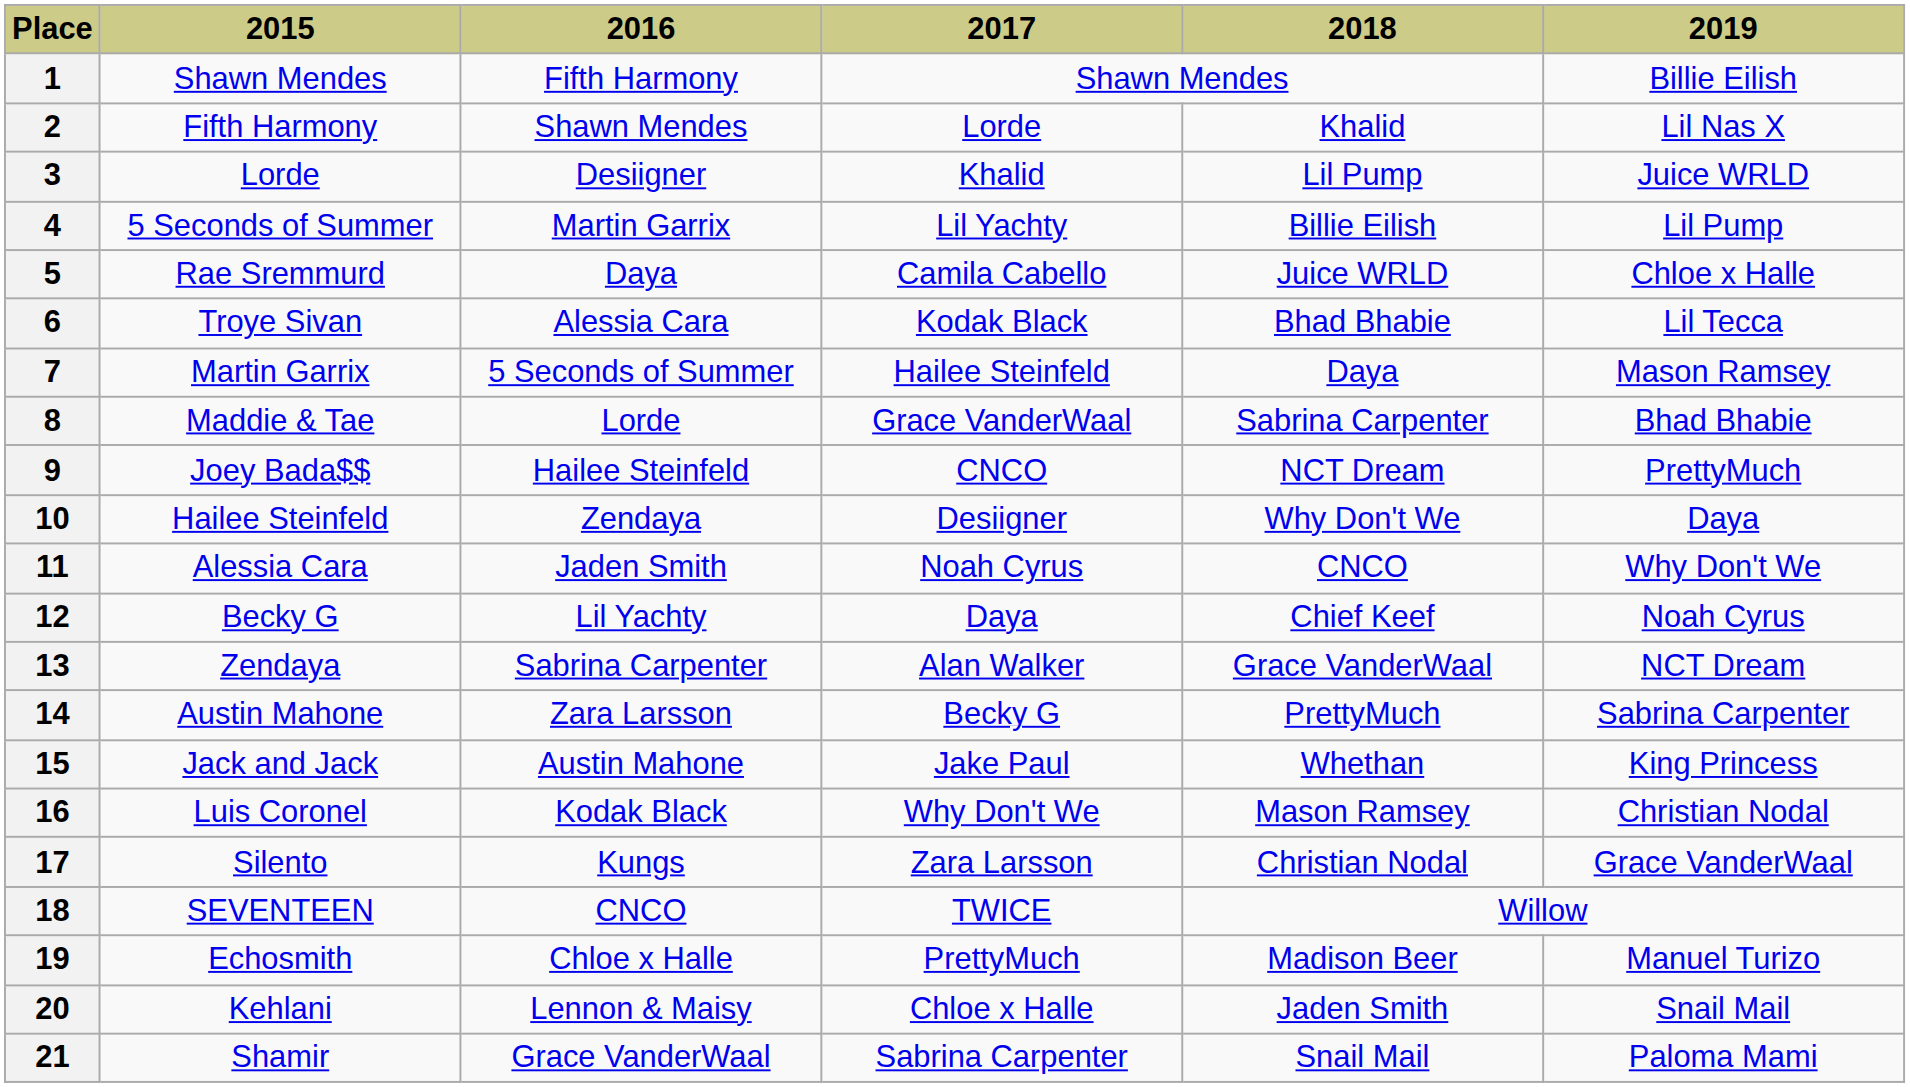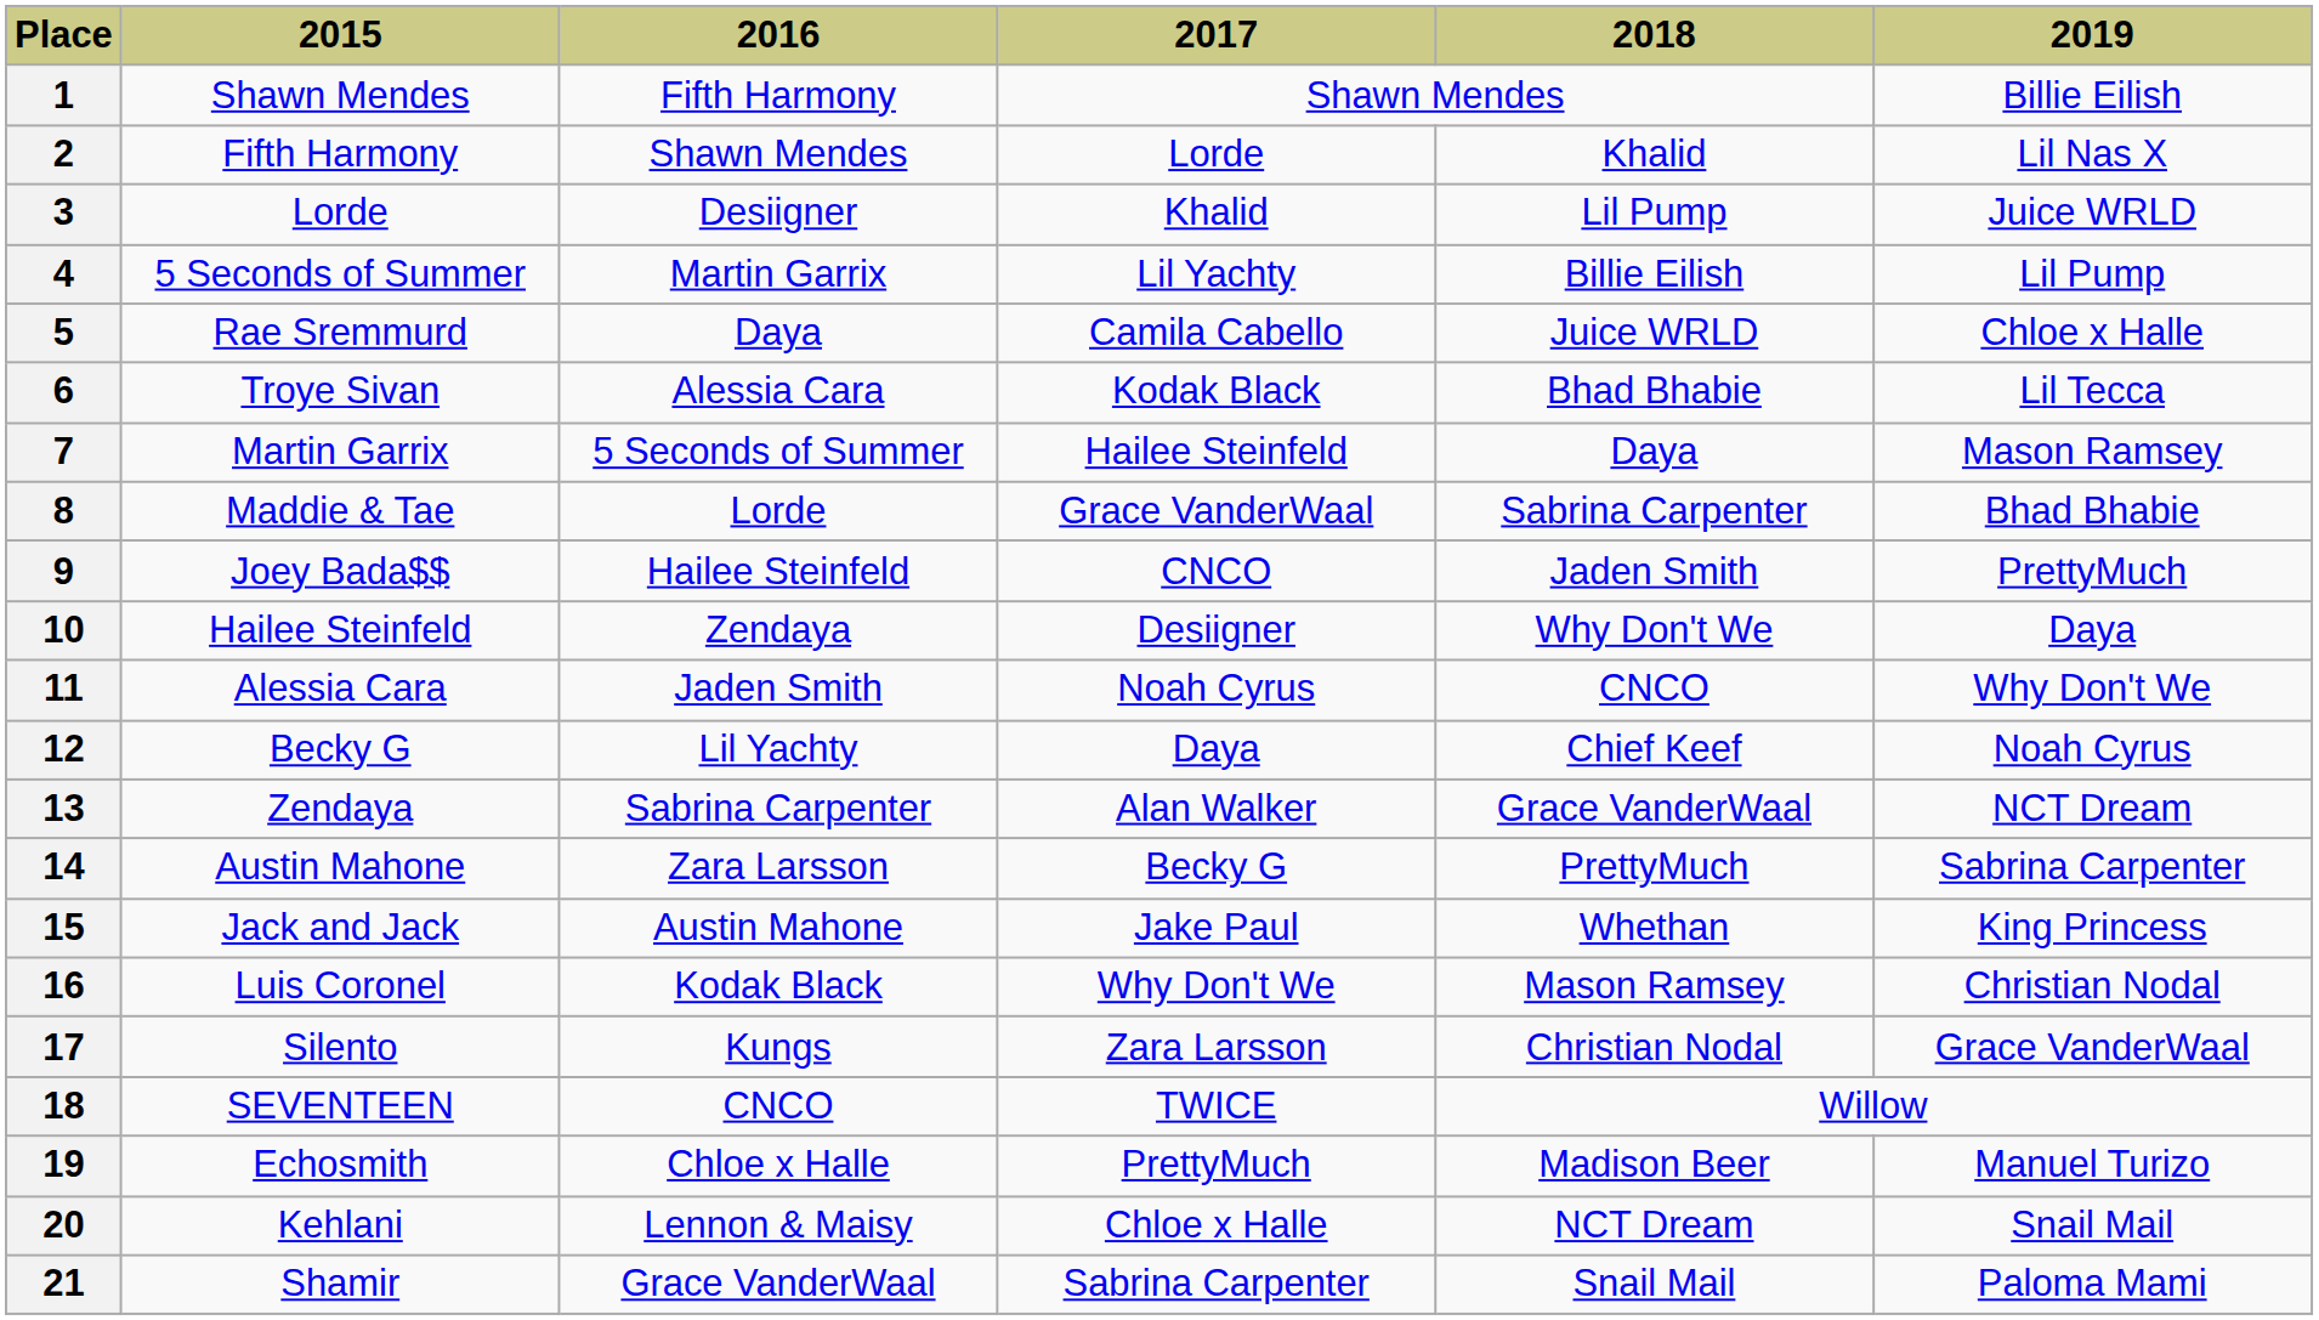9 | 2018: NCT Dream -> Jaden Smith
20 | 2018: Jaden Smith -> NCT Dream
